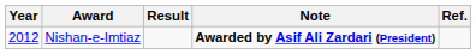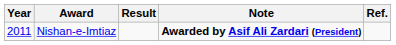Nishan-e-Imtiaz | Year: 2012 -> 2011
